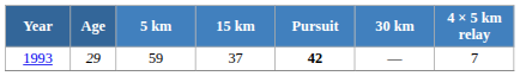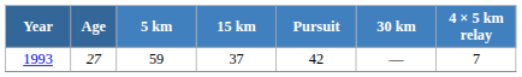1993 | Age: 29 -> 27
1993 | Pursuit: bold -> normal
